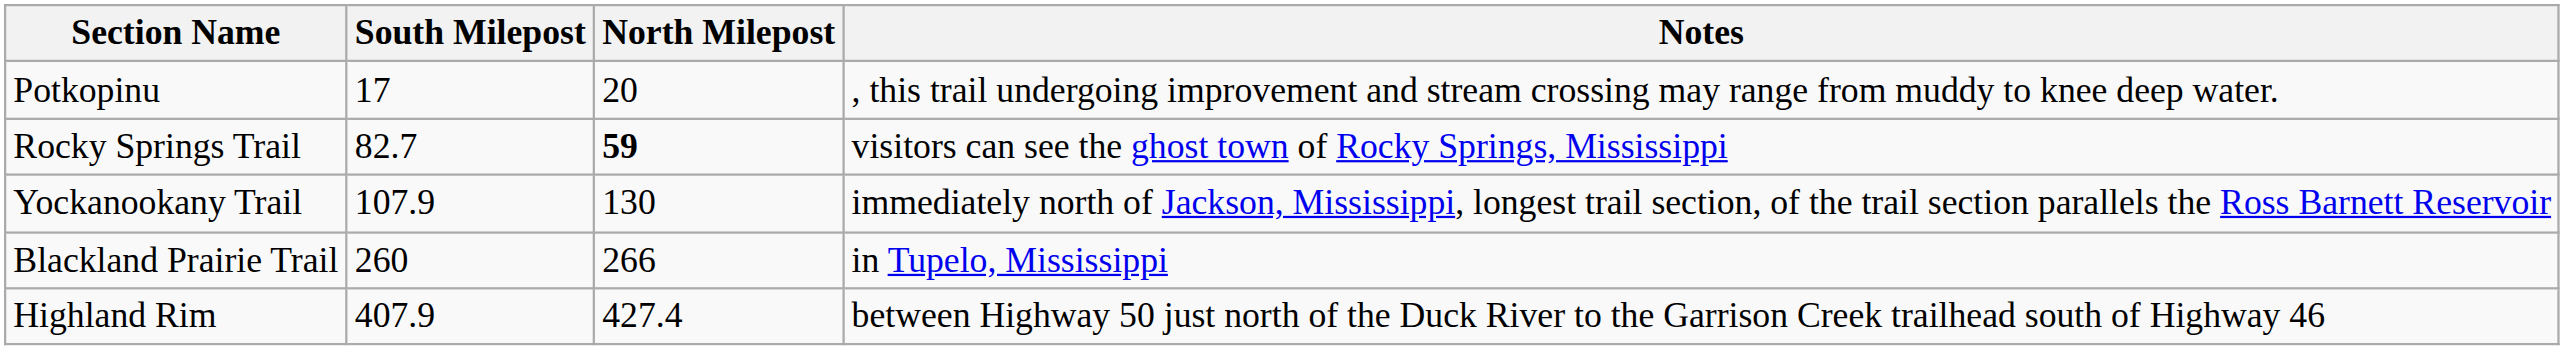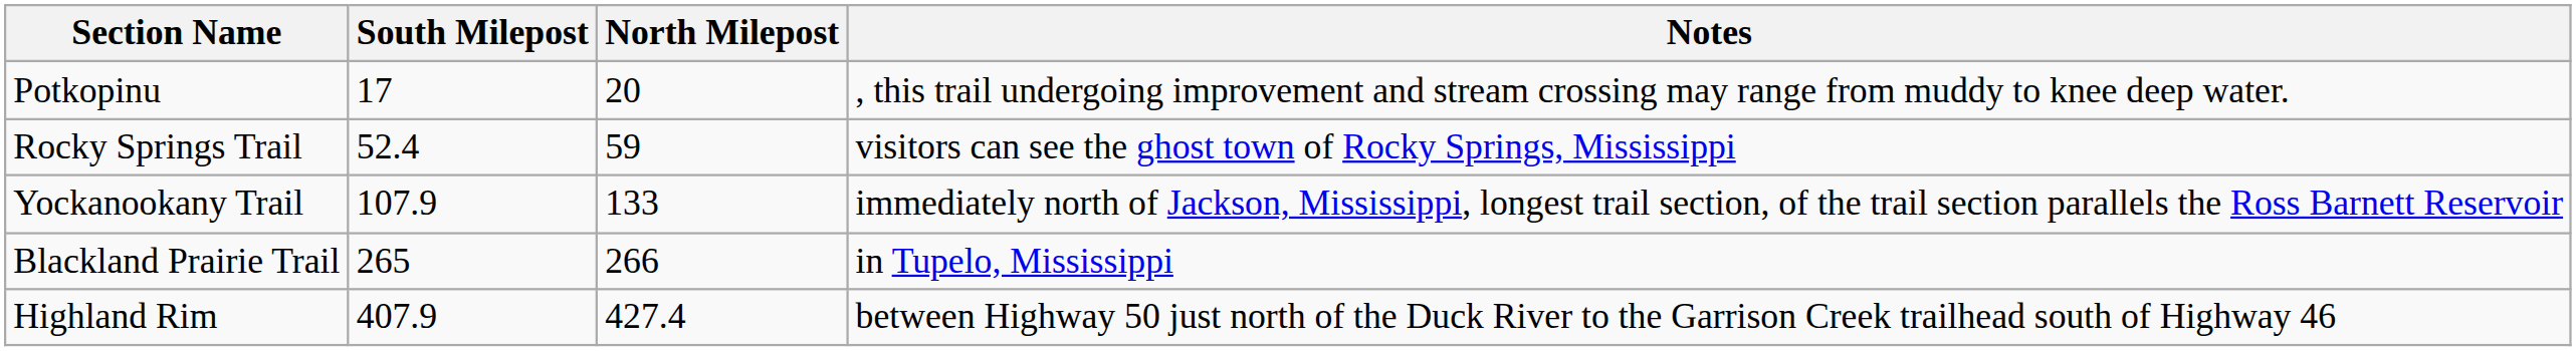Rocky Springs Trail | South Milepost: 82.7 -> 52.4
Rocky Springs Trail | North Milepost: bold -> normal
Yockanookany Trail | North Milepost: 130 -> 133
Blackland Prairie Trail | South Milepost: 260 -> 265
